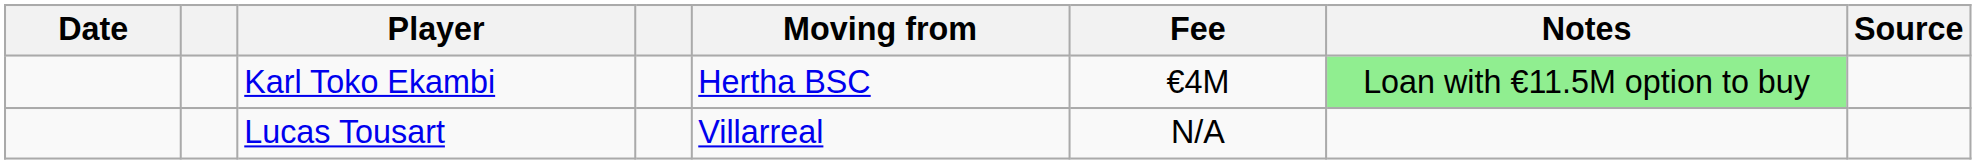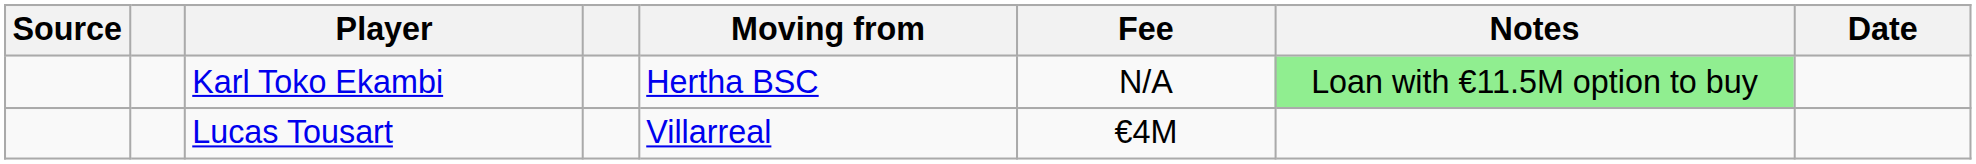columns swapped: Date <-> Source
Karl Toko Ekambi | Fee: €4M -> N/A
Lucas Tousart | Fee: N/A -> €4M
